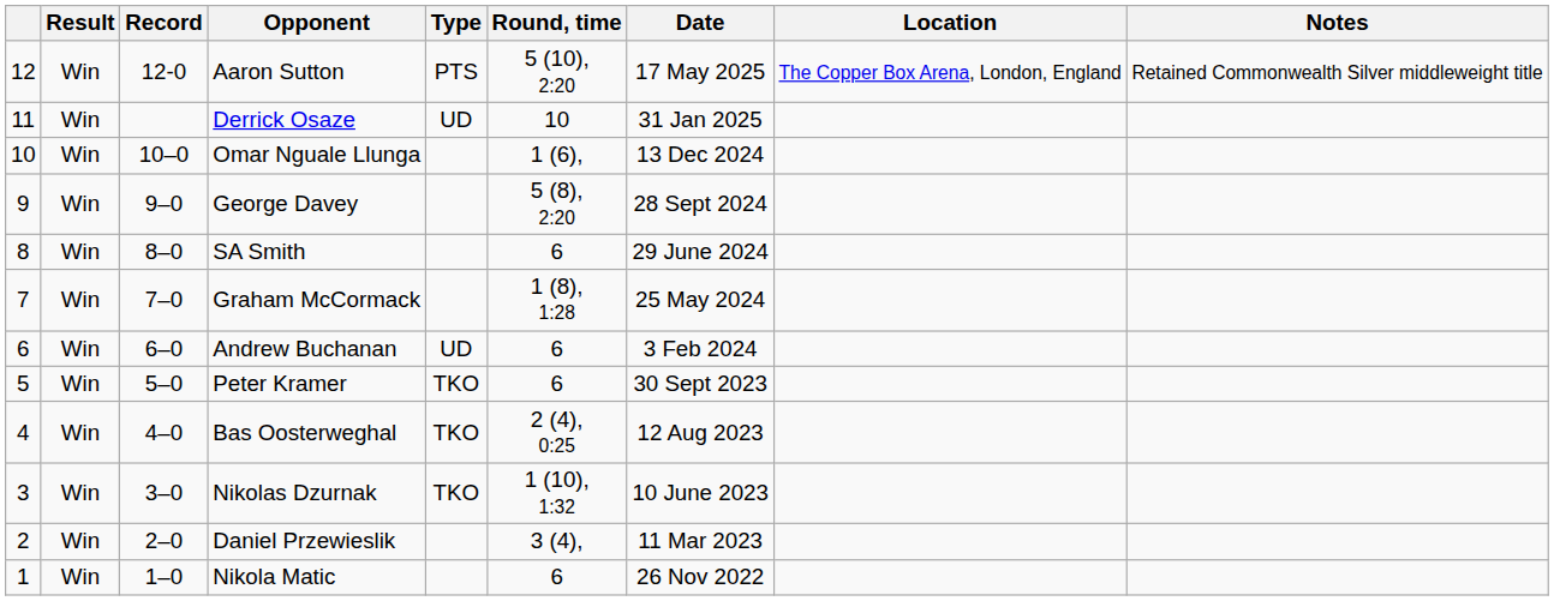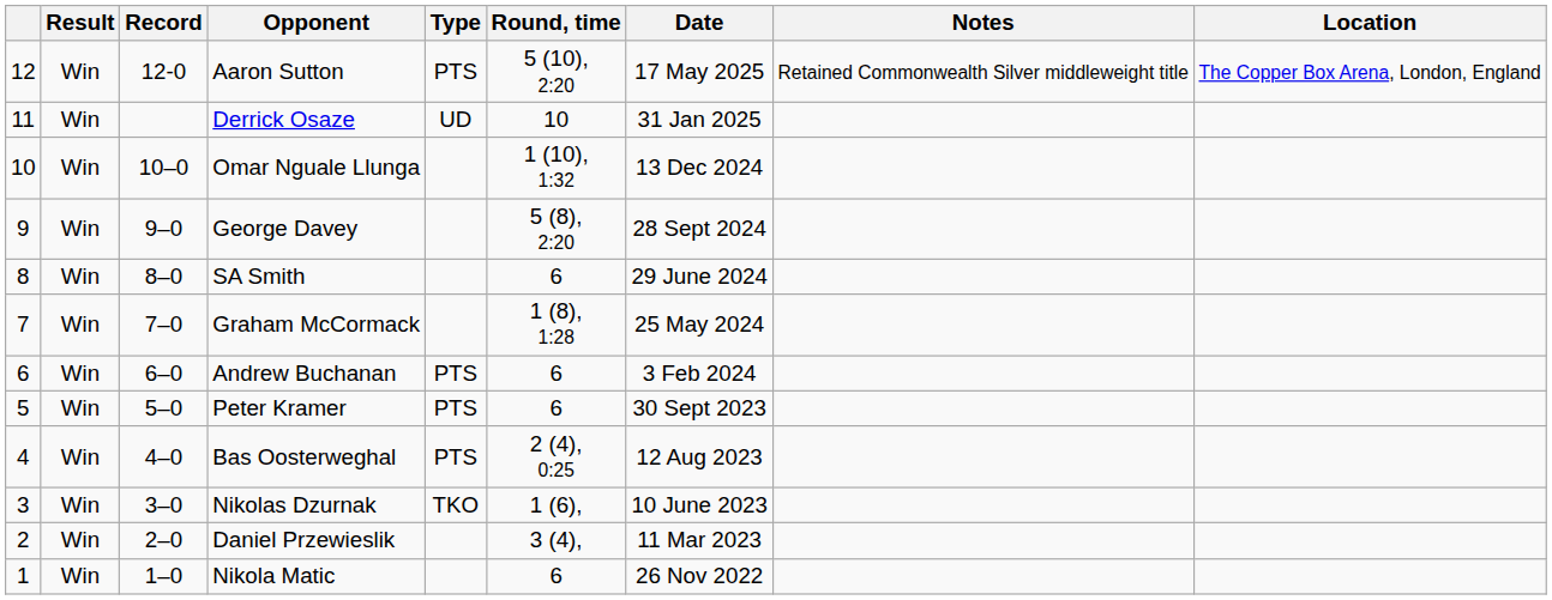columns swapped: Location <-> Notes
Omar Nguale Llunga | Round, time: 1 (6), -> 1 (10), 1:32
Andrew Buchanan | Type: UD -> PTS
Peter Kramer | Type: TKO -> PTS
Bas Oosterweghal | Type: TKO -> PTS
Nikolas Dzurnak | Round, time: 1 (10), 1:32 -> 1 (6),
